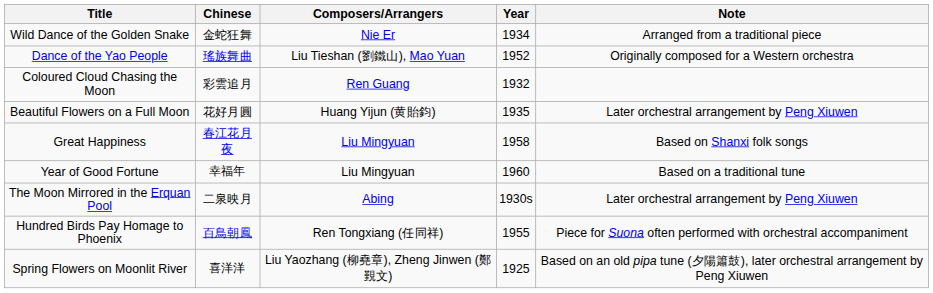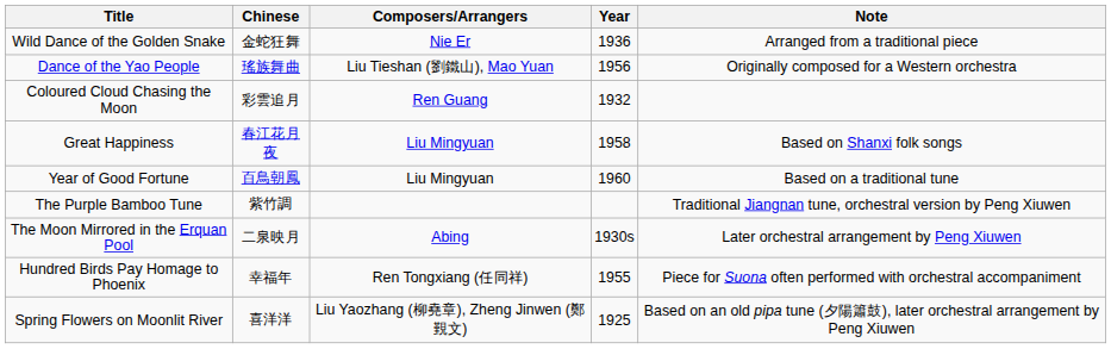Wild Dance of the Golden Snake | Year: 1934 -> 1936
Dance of the Yao People | Year: 1952 -> 1956
- row: Beautiful Flowers on a Full Moon | 花好月圓 | Huang Yijun (黄貽鈞) | 1935 | Later orchestral arrangement by Peng Xiuwen
Year of Good Fortune | Chinese: 幸福年 -> 百鳥朝鳳
+ row: The Purple Bamboo Tune | 紫竹調 | Traditional Jiangnan tune, orchestral version by Peng Xiuwen
Hundred Birds Pay Homage to Phoenix | Chinese: 百鳥朝鳳 -> 幸福年
